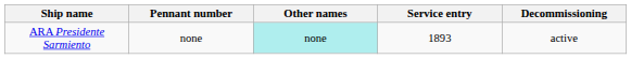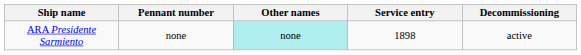ARA Presidente Sarmiento | Service entry: 1893 -> 1898
